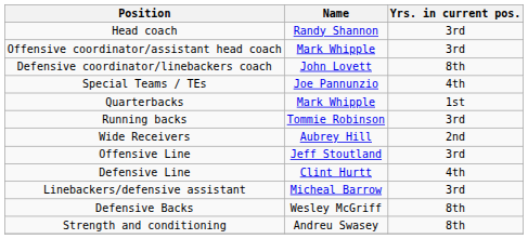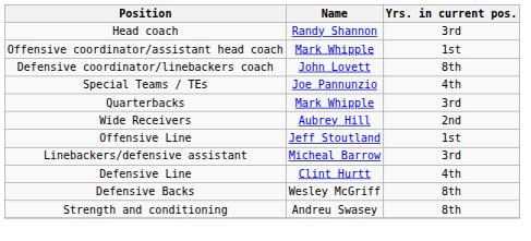Offensive coordinator/assistant head coach | Yrs. in current pos.: 3rd -> 1st
Quarterbacks | Yrs. in current pos.: 1st -> 3rd
- row: Running backs | Tommie Robinson | 3rd
Offensive Line | Yrs. in current pos.: 3rd -> 1st
rows swapped: Defensive Line <-> Linebackers/defensive assistant
